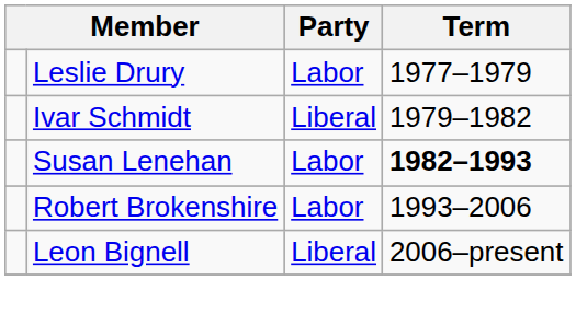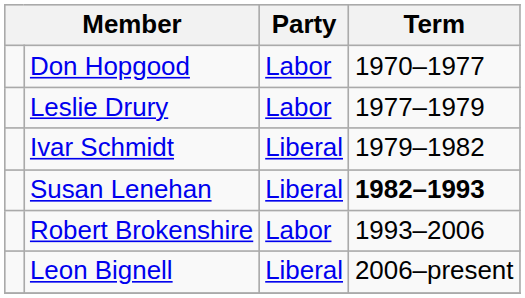+ row: Don Hopgood | Labor | 1970–1977
Susan Lenehan | Party: Labor -> Liberal
